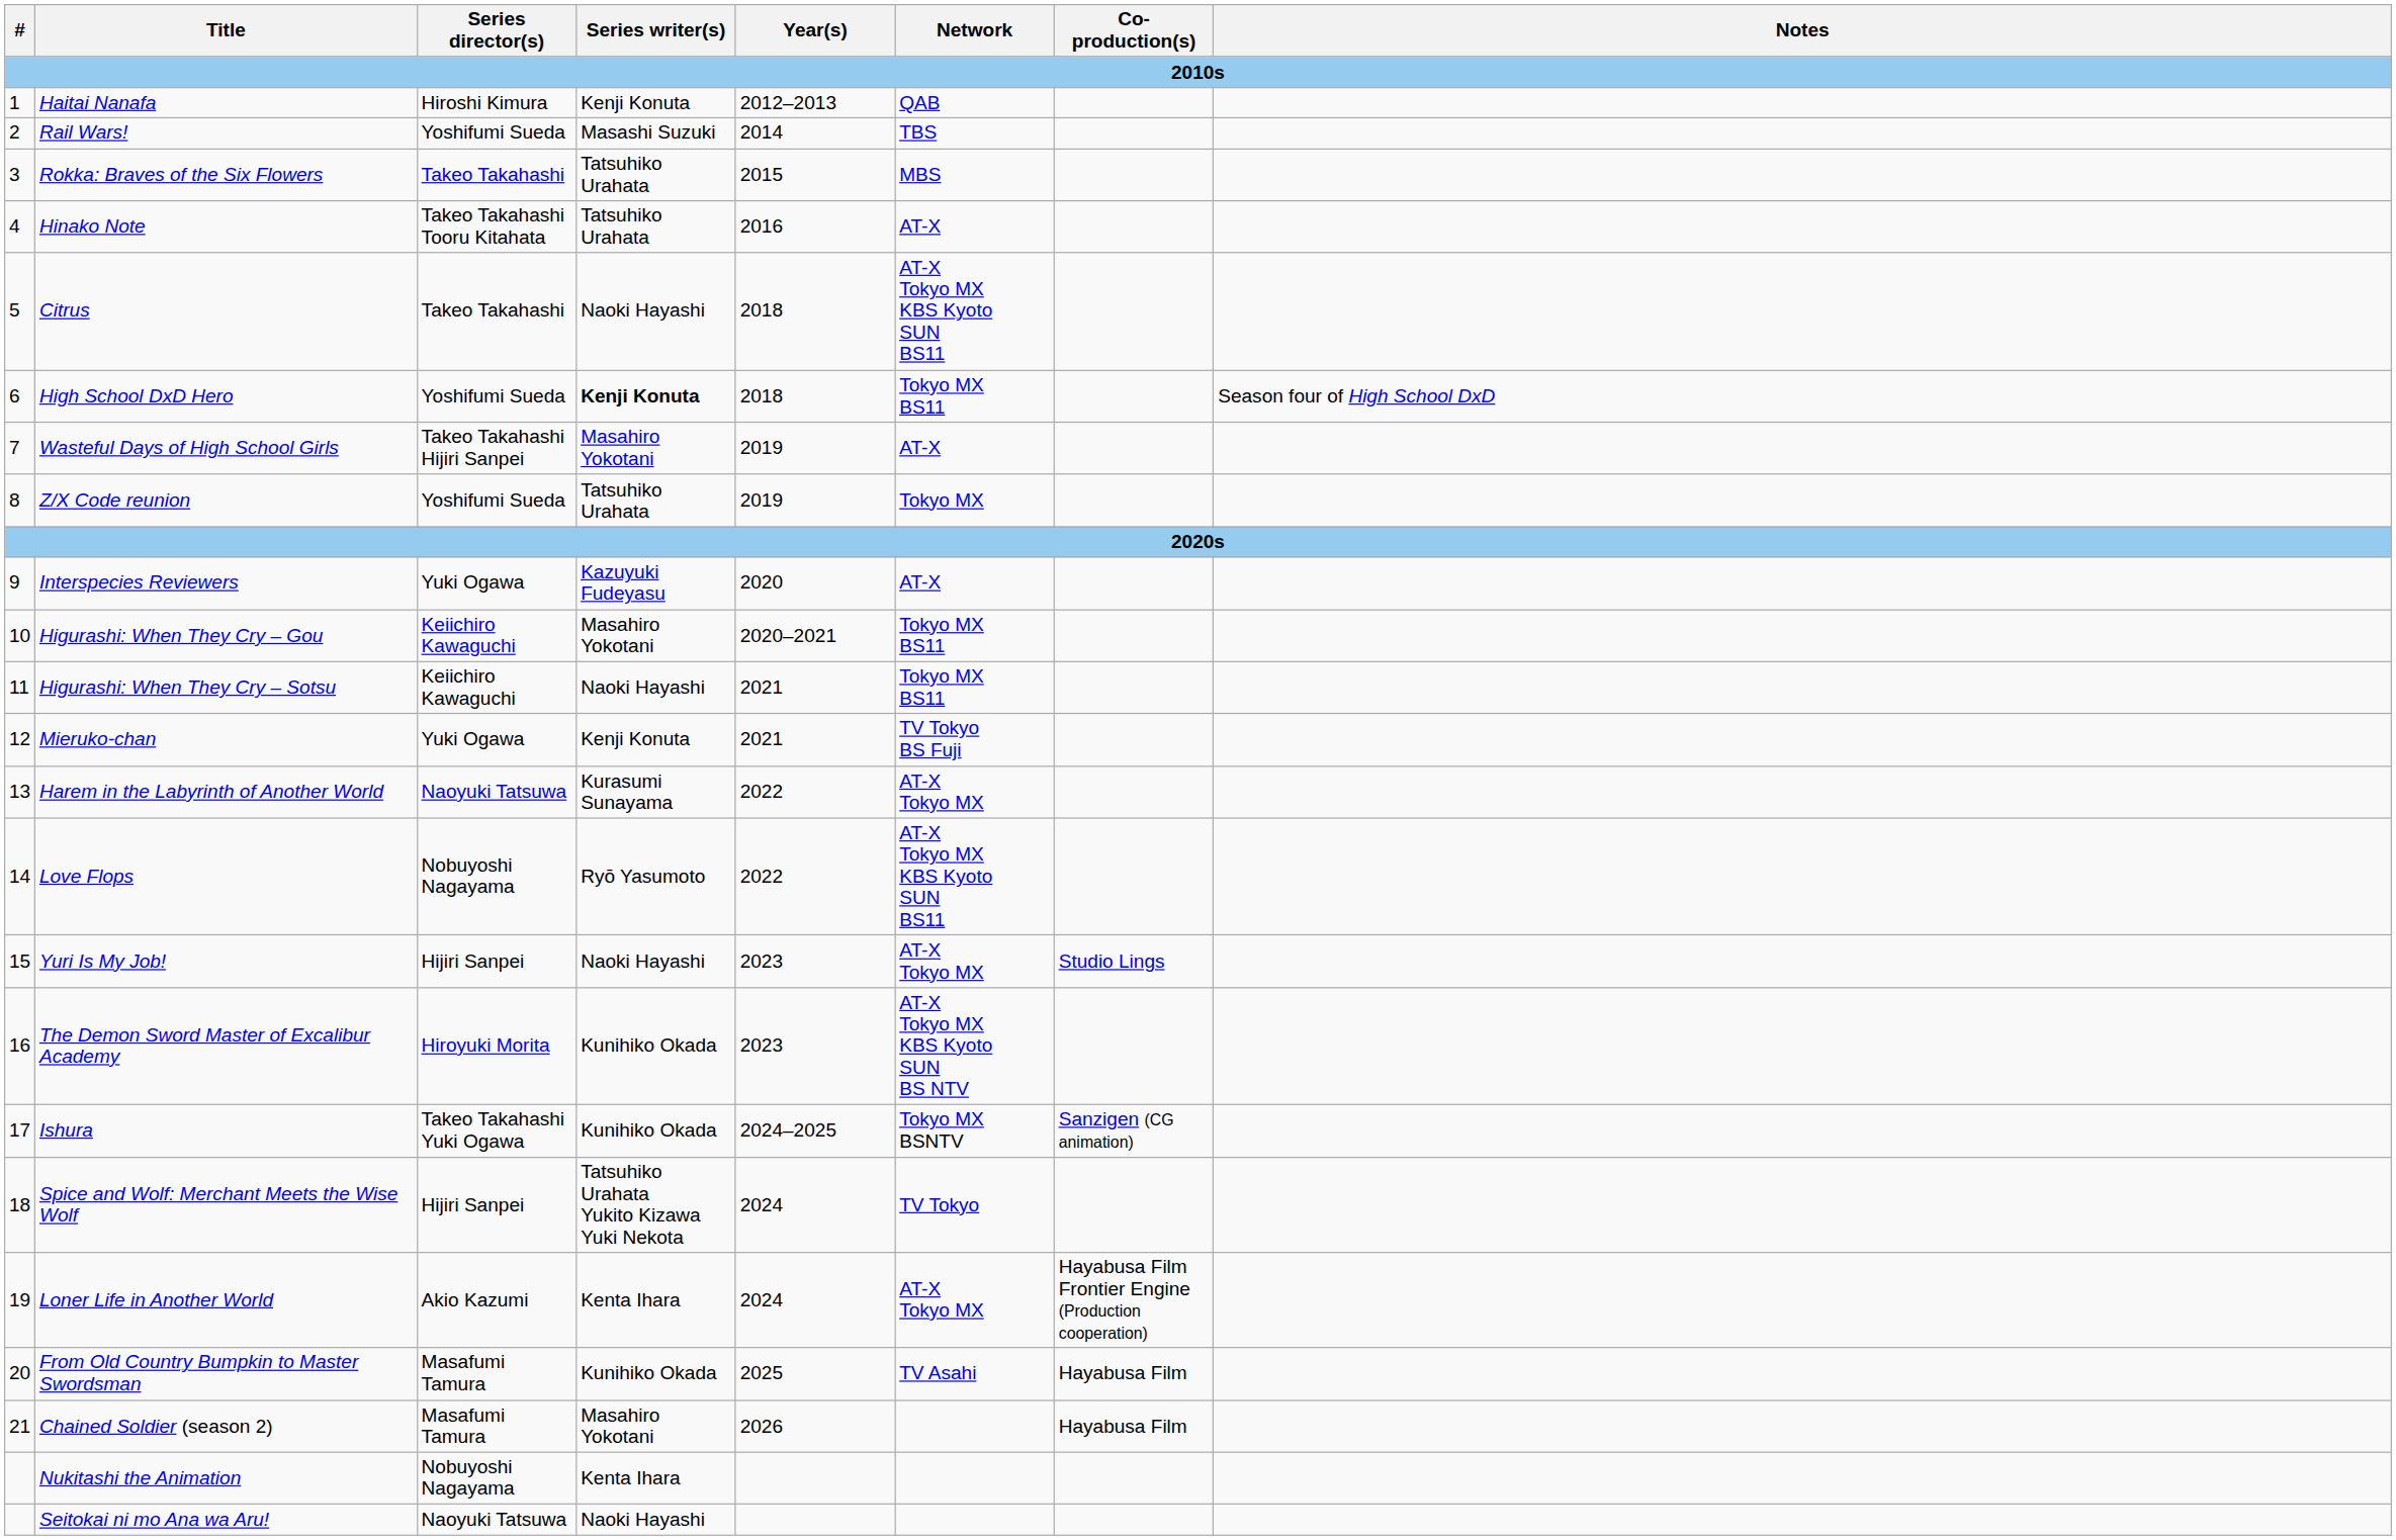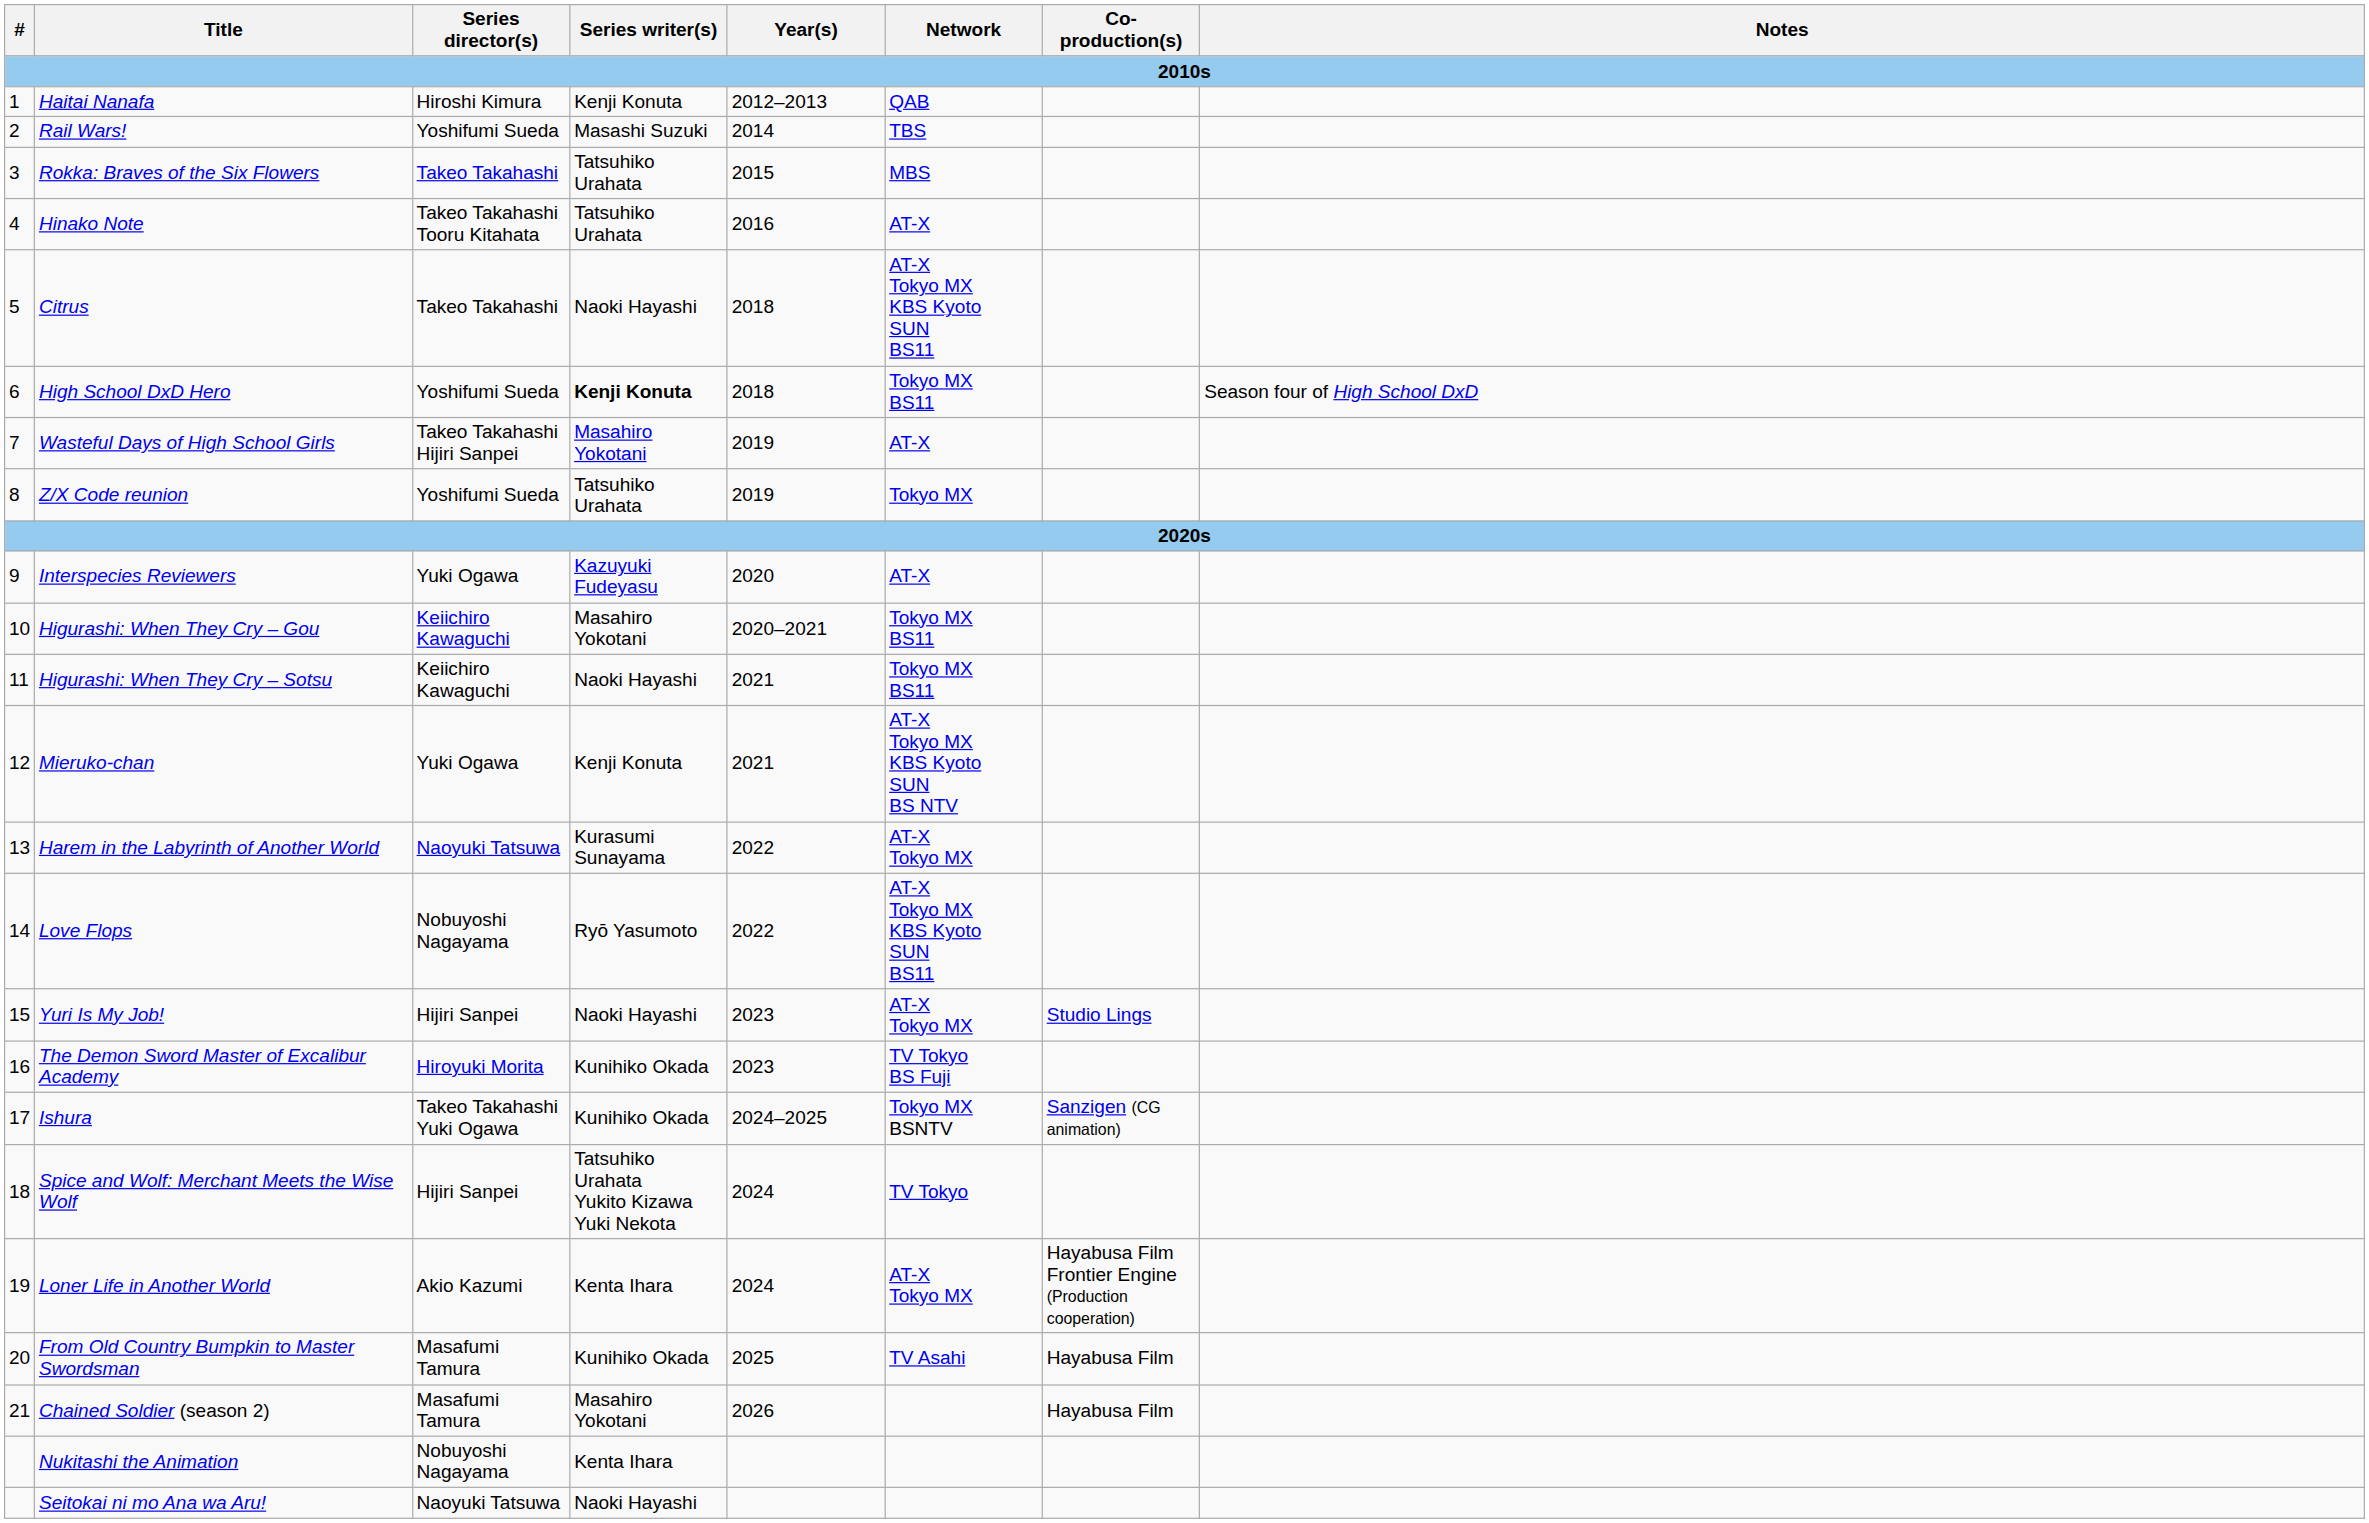Mieruko-chan | Network: TV Tokyo BS Fuji -> AT-X Tokyo MX KBS Kyoto SUN BS NTV
The Demon Sword Master of Excalibur Academy | Network: AT-X Tokyo MX KBS Kyoto SUN BS NTV -> TV Tokyo BS Fuji
